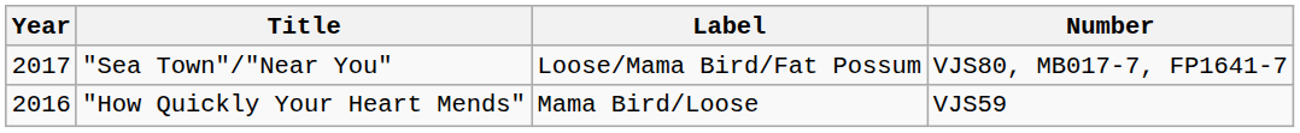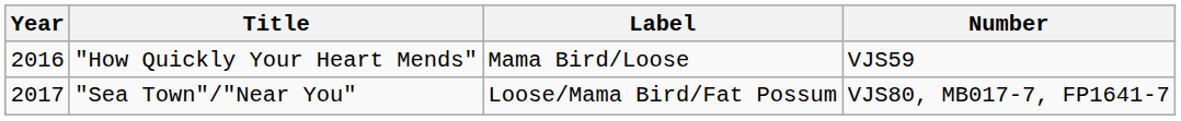rows swapped: "How Quickly Your Heart Mends" <-> "Sea Town"/"Near You"
